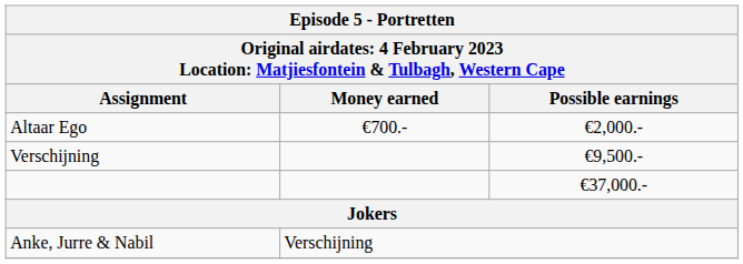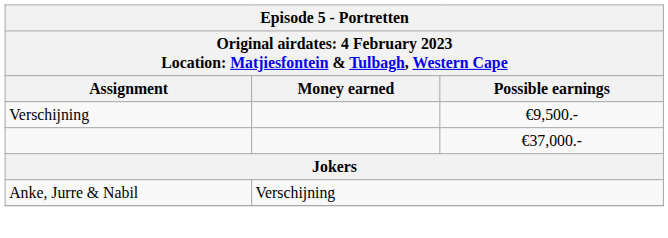- row: Altaar Ego | €700.- | €2,000.-
